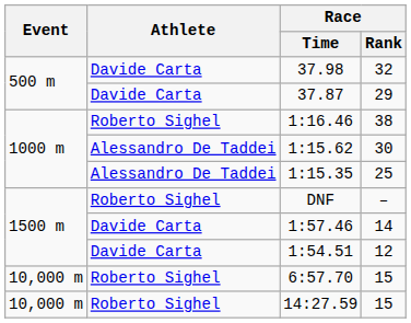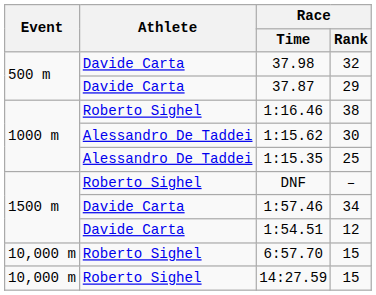1:57.46 | Race / Rank: 14 -> 34
